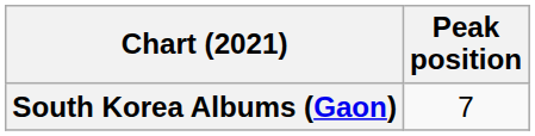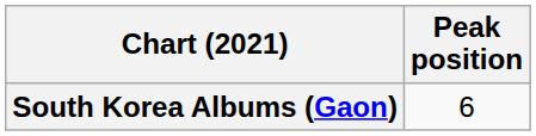South Korea Albums (Gaon) | Peak position: 7 -> 6
